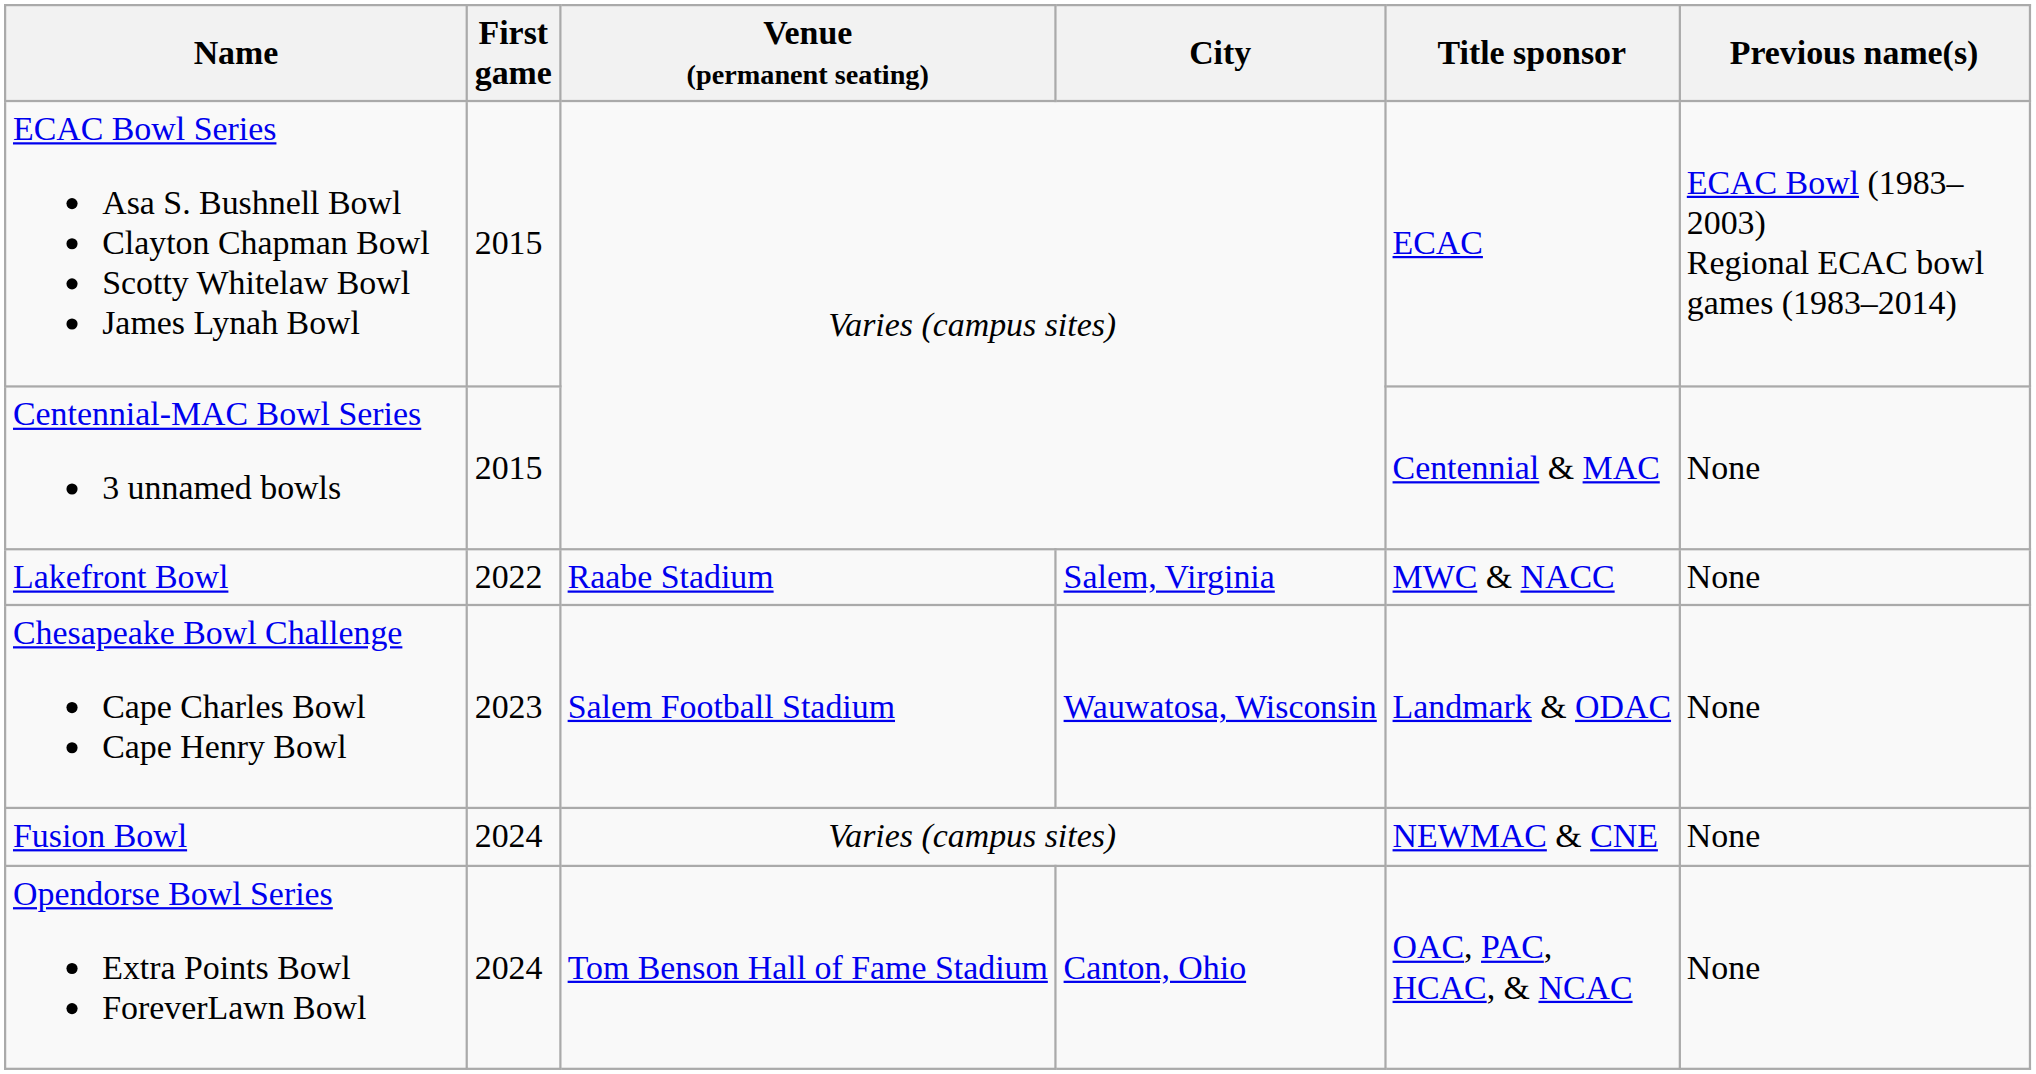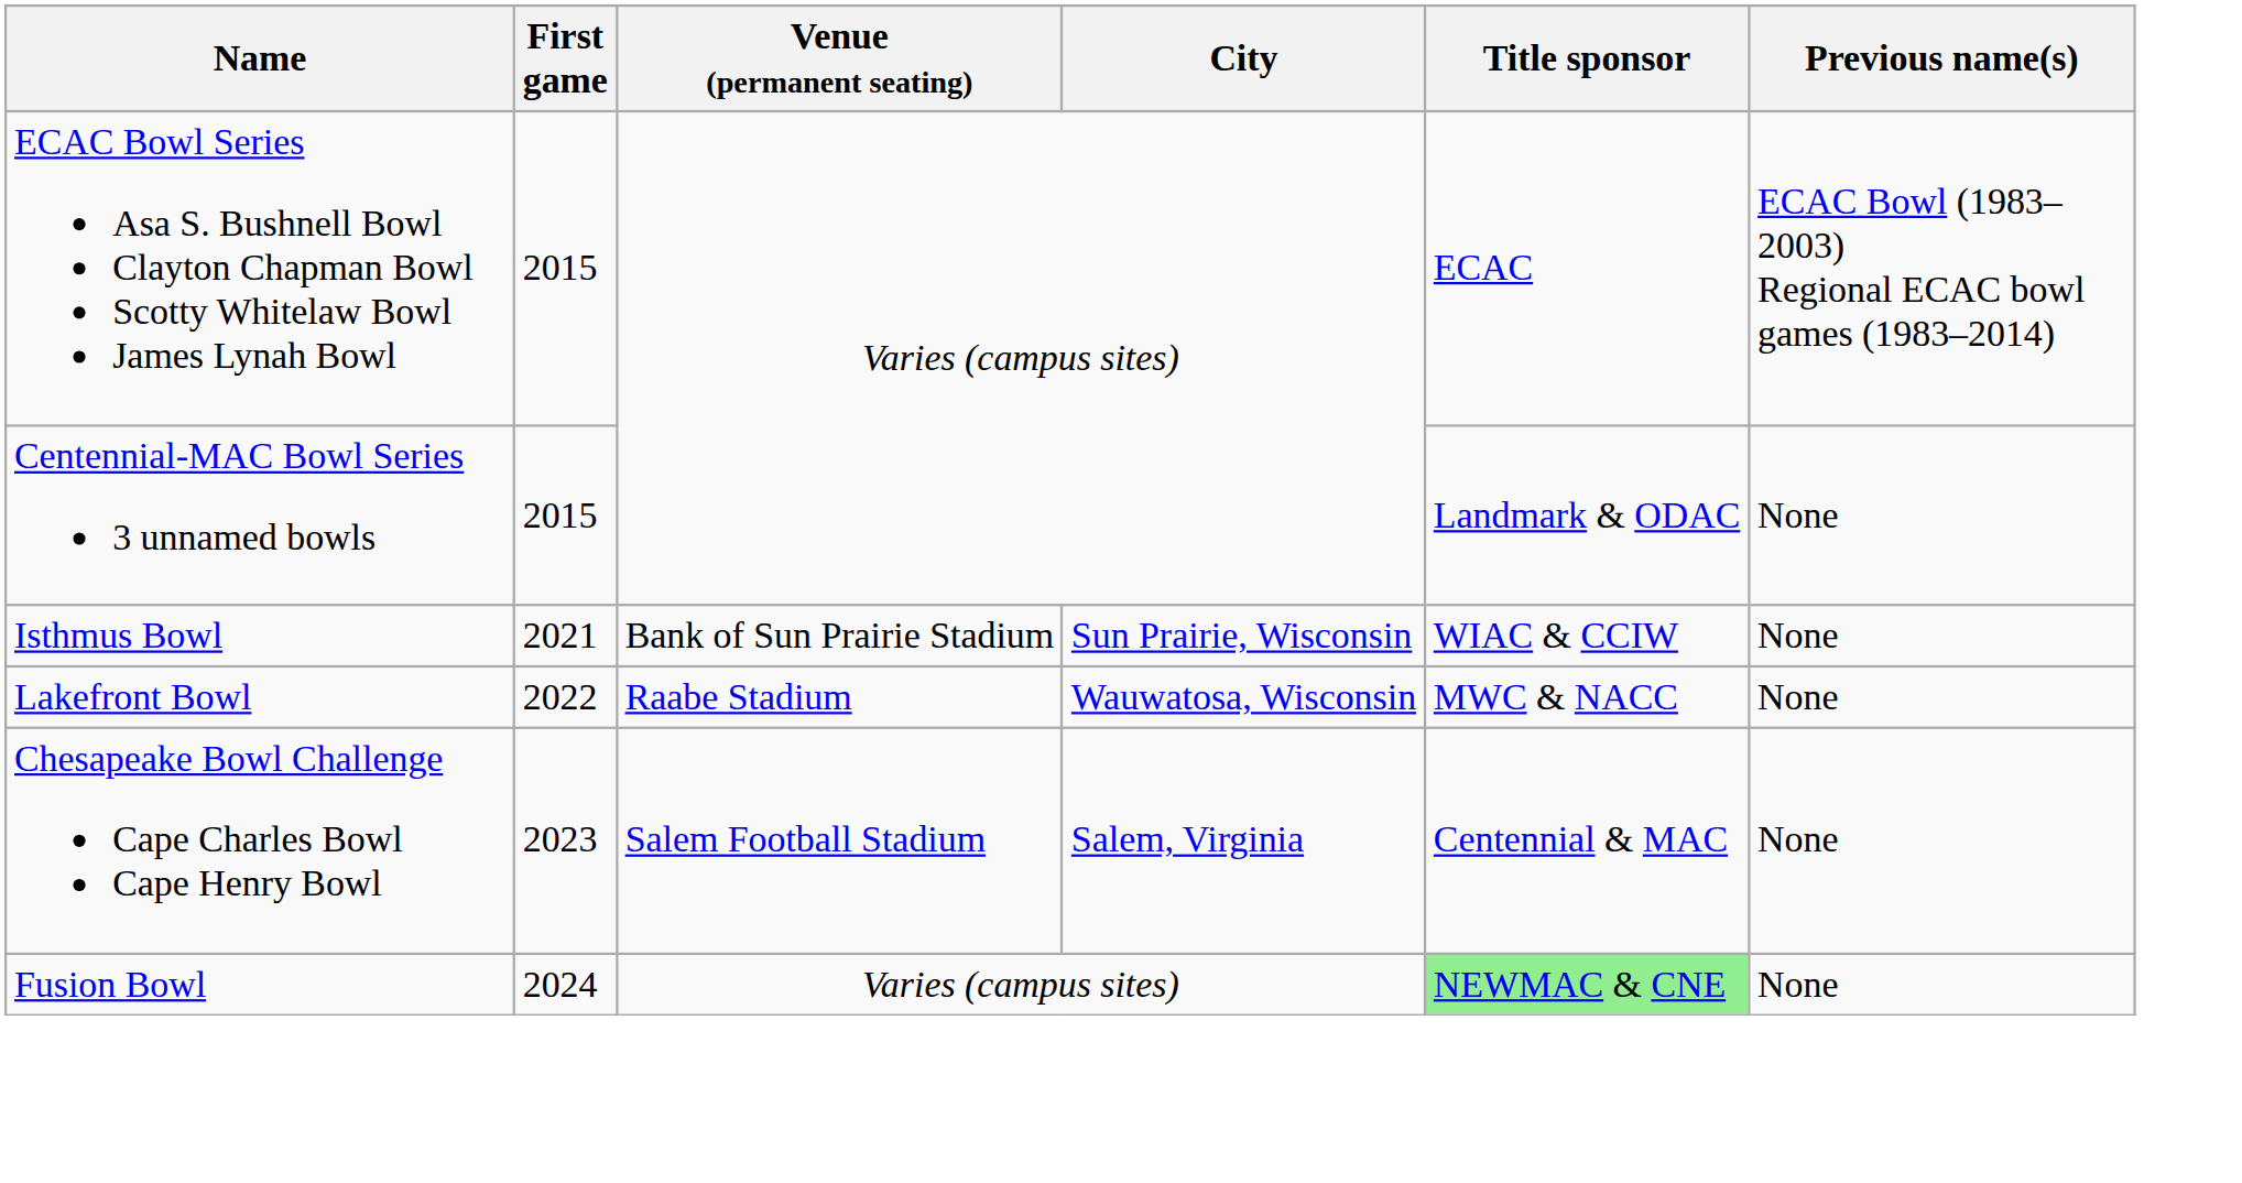Centennial-MAC Bowl Series 3 unnamed bowls | Title sponsor: Centennial & MAC -> Landmark & ODAC
+ row: Isthmus Bowl | 2021 | Bank of Sun Prairie Stadium | Sun Prairie, Wisconsin | WIAC & CCIW | None
Lakefront Bowl | City: Salem, Virginia -> Wauwatosa, Wisconsin
Chesapeake Bowl Challenge Cape Charles Bowl Cape Henry Bowl | City: Wauwatosa, Wisconsin -> Salem, Virginia
Chesapeake Bowl Challenge Cape Charles Bowl Cape Henry Bowl | Title sponsor: Landmark & ODAC -> Centennial & MAC
Fusion Bowl | Title sponsor: no background -> lightgreen background
- row: Opendorse Bowl Series Extra Points Bowl ForeverLawn Bowl | 2024 | Tom Benson Hall of Fame Stadium | Canton, Ohio | OAC, PAC, HCAC, & NCAC | None
